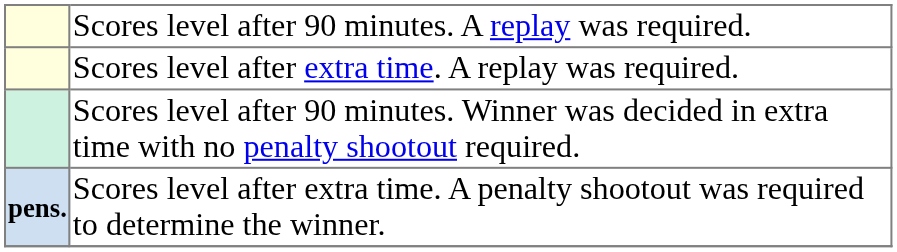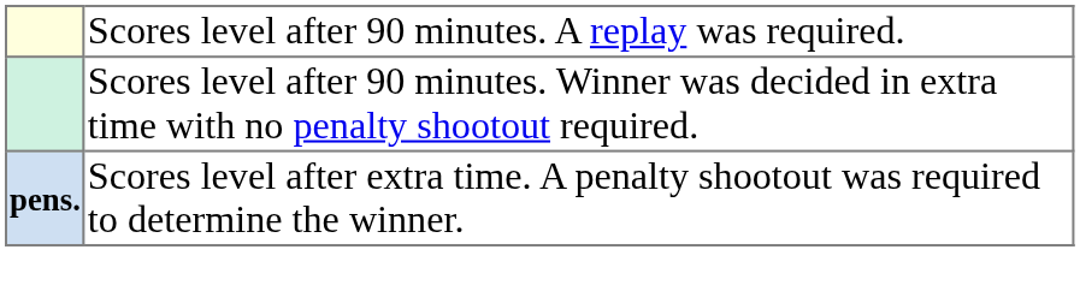- row: Scores level after extra time. A replay was required.
